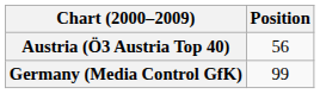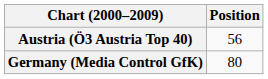Germany (Media Control GfK) | Position: 99 -> 80
